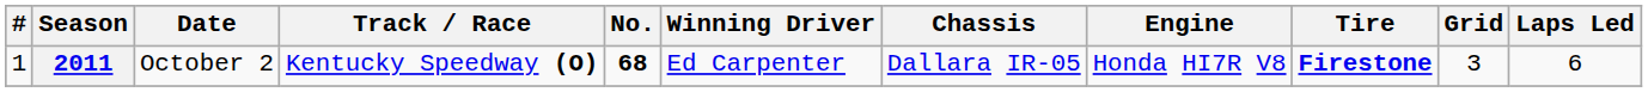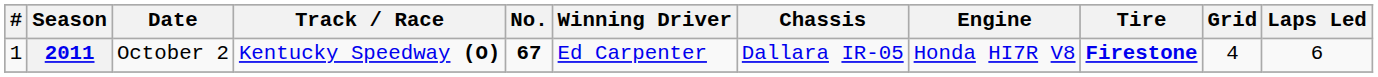2011 | No.: 68 -> 67
2011 | Grid: 3 -> 4
